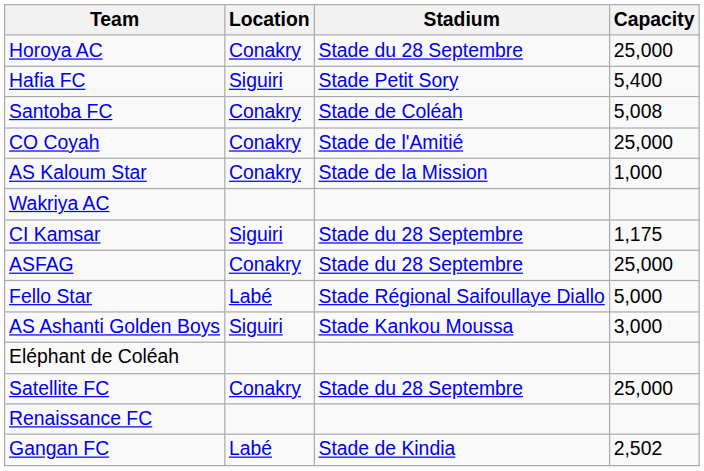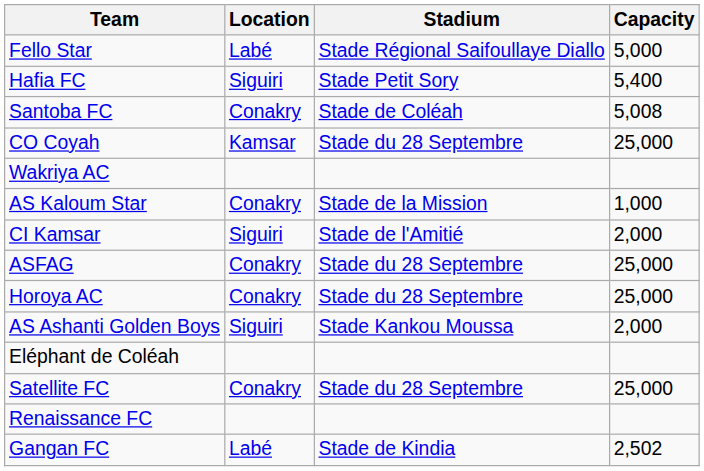rows swapped: Horoya AC <-> Fello Star
CO Coyah | Location: Conakry -> Kamsar
CO Coyah | Stadium: Stade de l'Amitié -> Stade du 28 Septembre
rows swapped: Wakriya AC <-> AS Kaloum Star
CI Kamsar | Stadium: Stade du 28 Septembre -> Stade de l'Amitié
CI Kamsar | Capacity: 1,175 -> 2,000
AS Ashanti Golden Boys | Capacity: 3,000 -> 2,000
